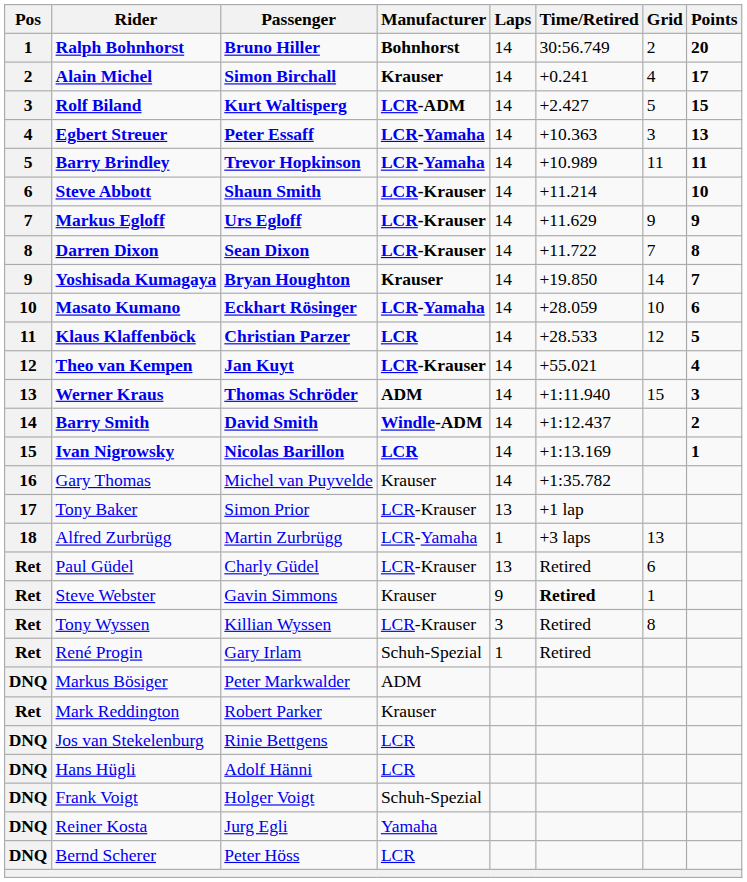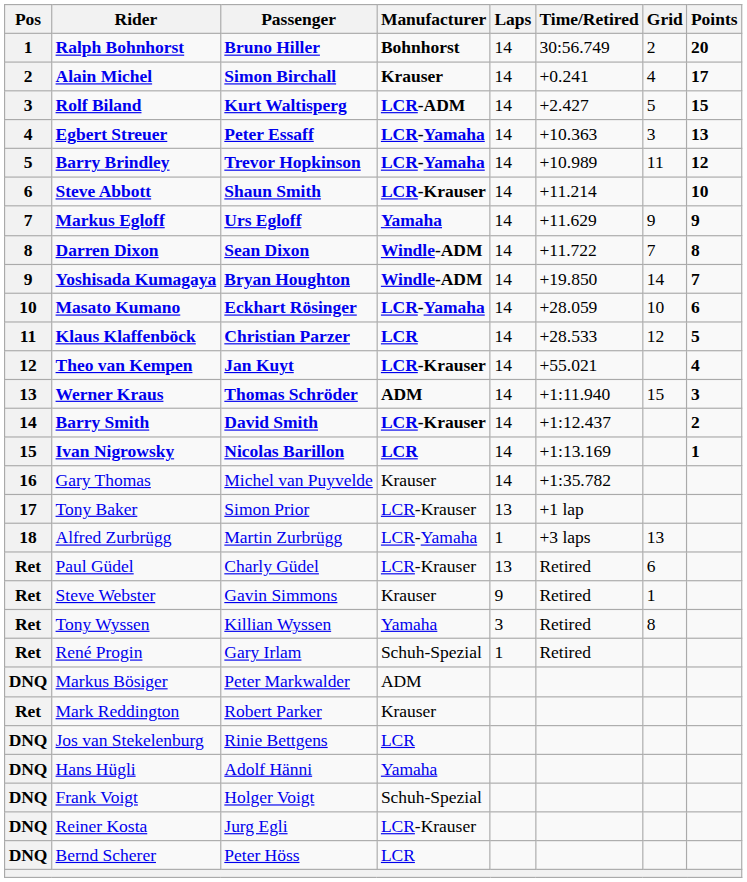Barry Brindley | Points: 11 -> 12
Markus Egloff | Manufacturer: LCR-Krauser -> Yamaha
Darren Dixon | Manufacturer: LCR-Krauser -> Windle-ADM
Yoshisada Kumagaya | Manufacturer: Krauser -> Windle-ADM
Barry Smith | Manufacturer: Windle-ADM -> LCR-Krauser
Steve Webster | Time/Retired: bold -> normal
Tony Wyssen | Manufacturer: LCR-Krauser -> Yamaha
Hans Hügli | Manufacturer: LCR -> Yamaha
Reiner Kosta | Manufacturer: Yamaha -> LCR-Krauser
